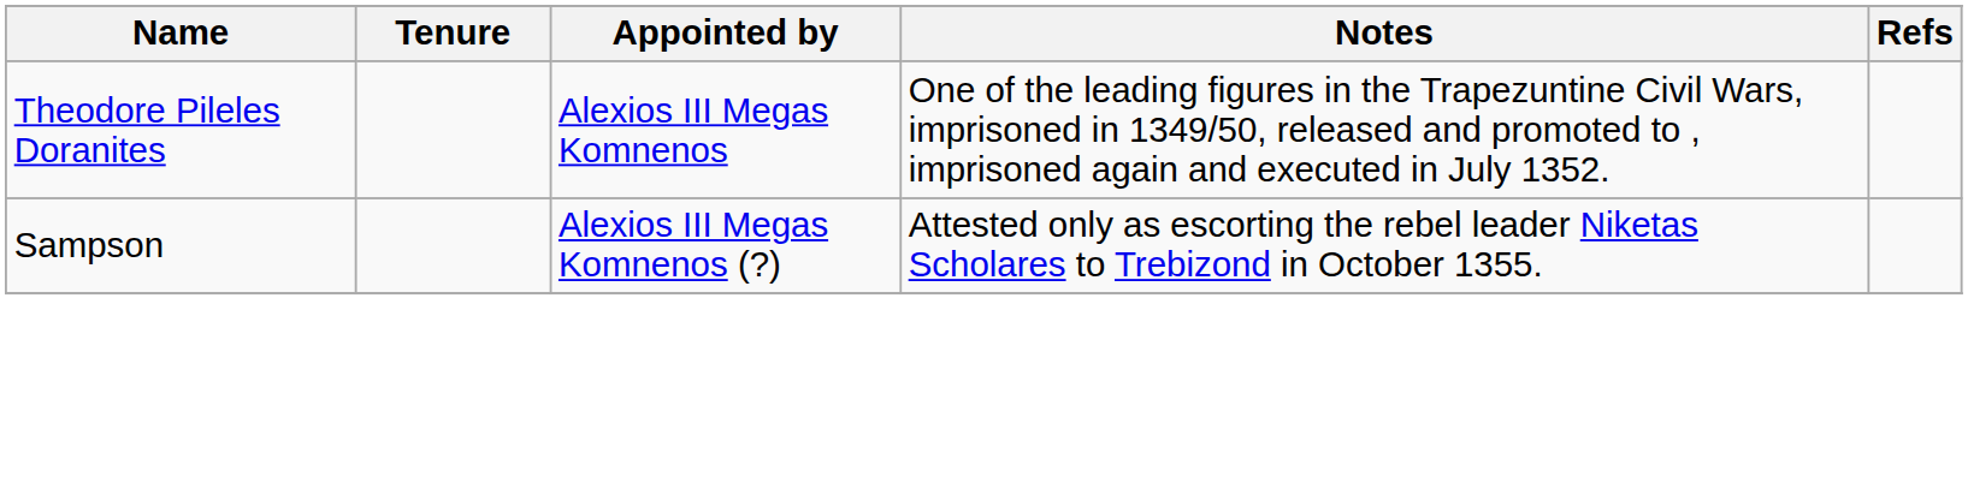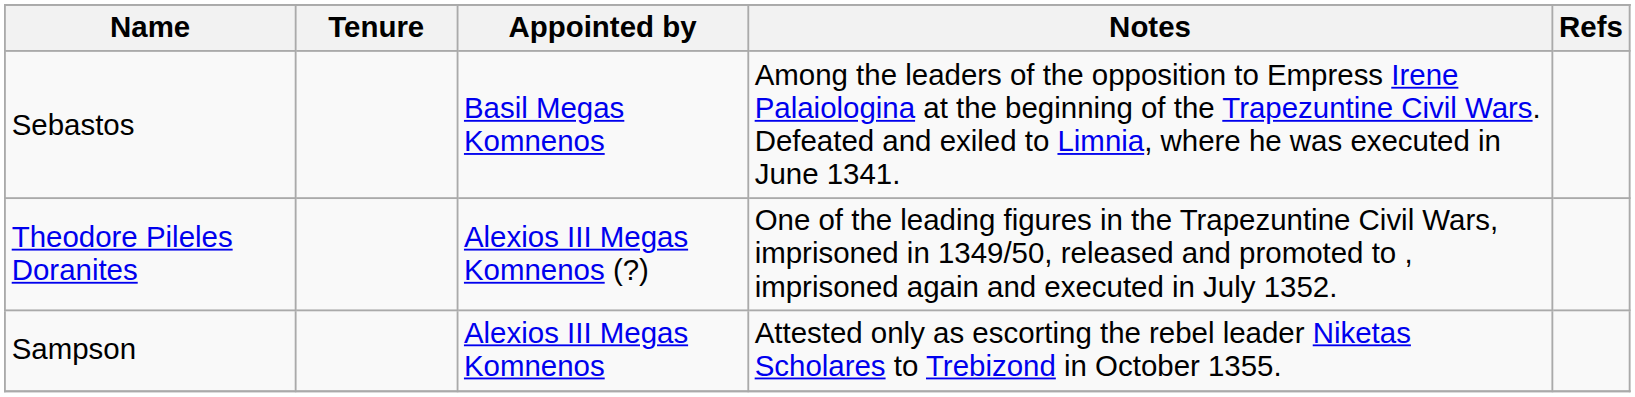+ row: Sebastos | Basil Megas Komnenos | Among the leaders of the opposition to Empress Irene Palaiologina at the beginning of the Trapezuntine Civil Wars. Defeated and exiled to Limnia, where he was executed in June 1341.
Theodore Pileles Doranites | Appointed by: Alexios III Megas Komnenos -> Alexios III Megas Komnenos (?)
Sampson | Appointed by: Alexios III Megas Komnenos (?) -> Alexios III Megas Komnenos
